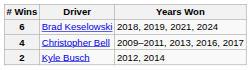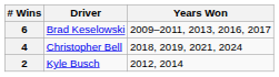6 | Years Won: 2018, 2019, 2021, 2024 -> 2009–2011, 2013, 2016, 2017
4 | Years Won: 2009–2011, 2013, 2016, 2017 -> 2018, 2019, 2021, 2024
